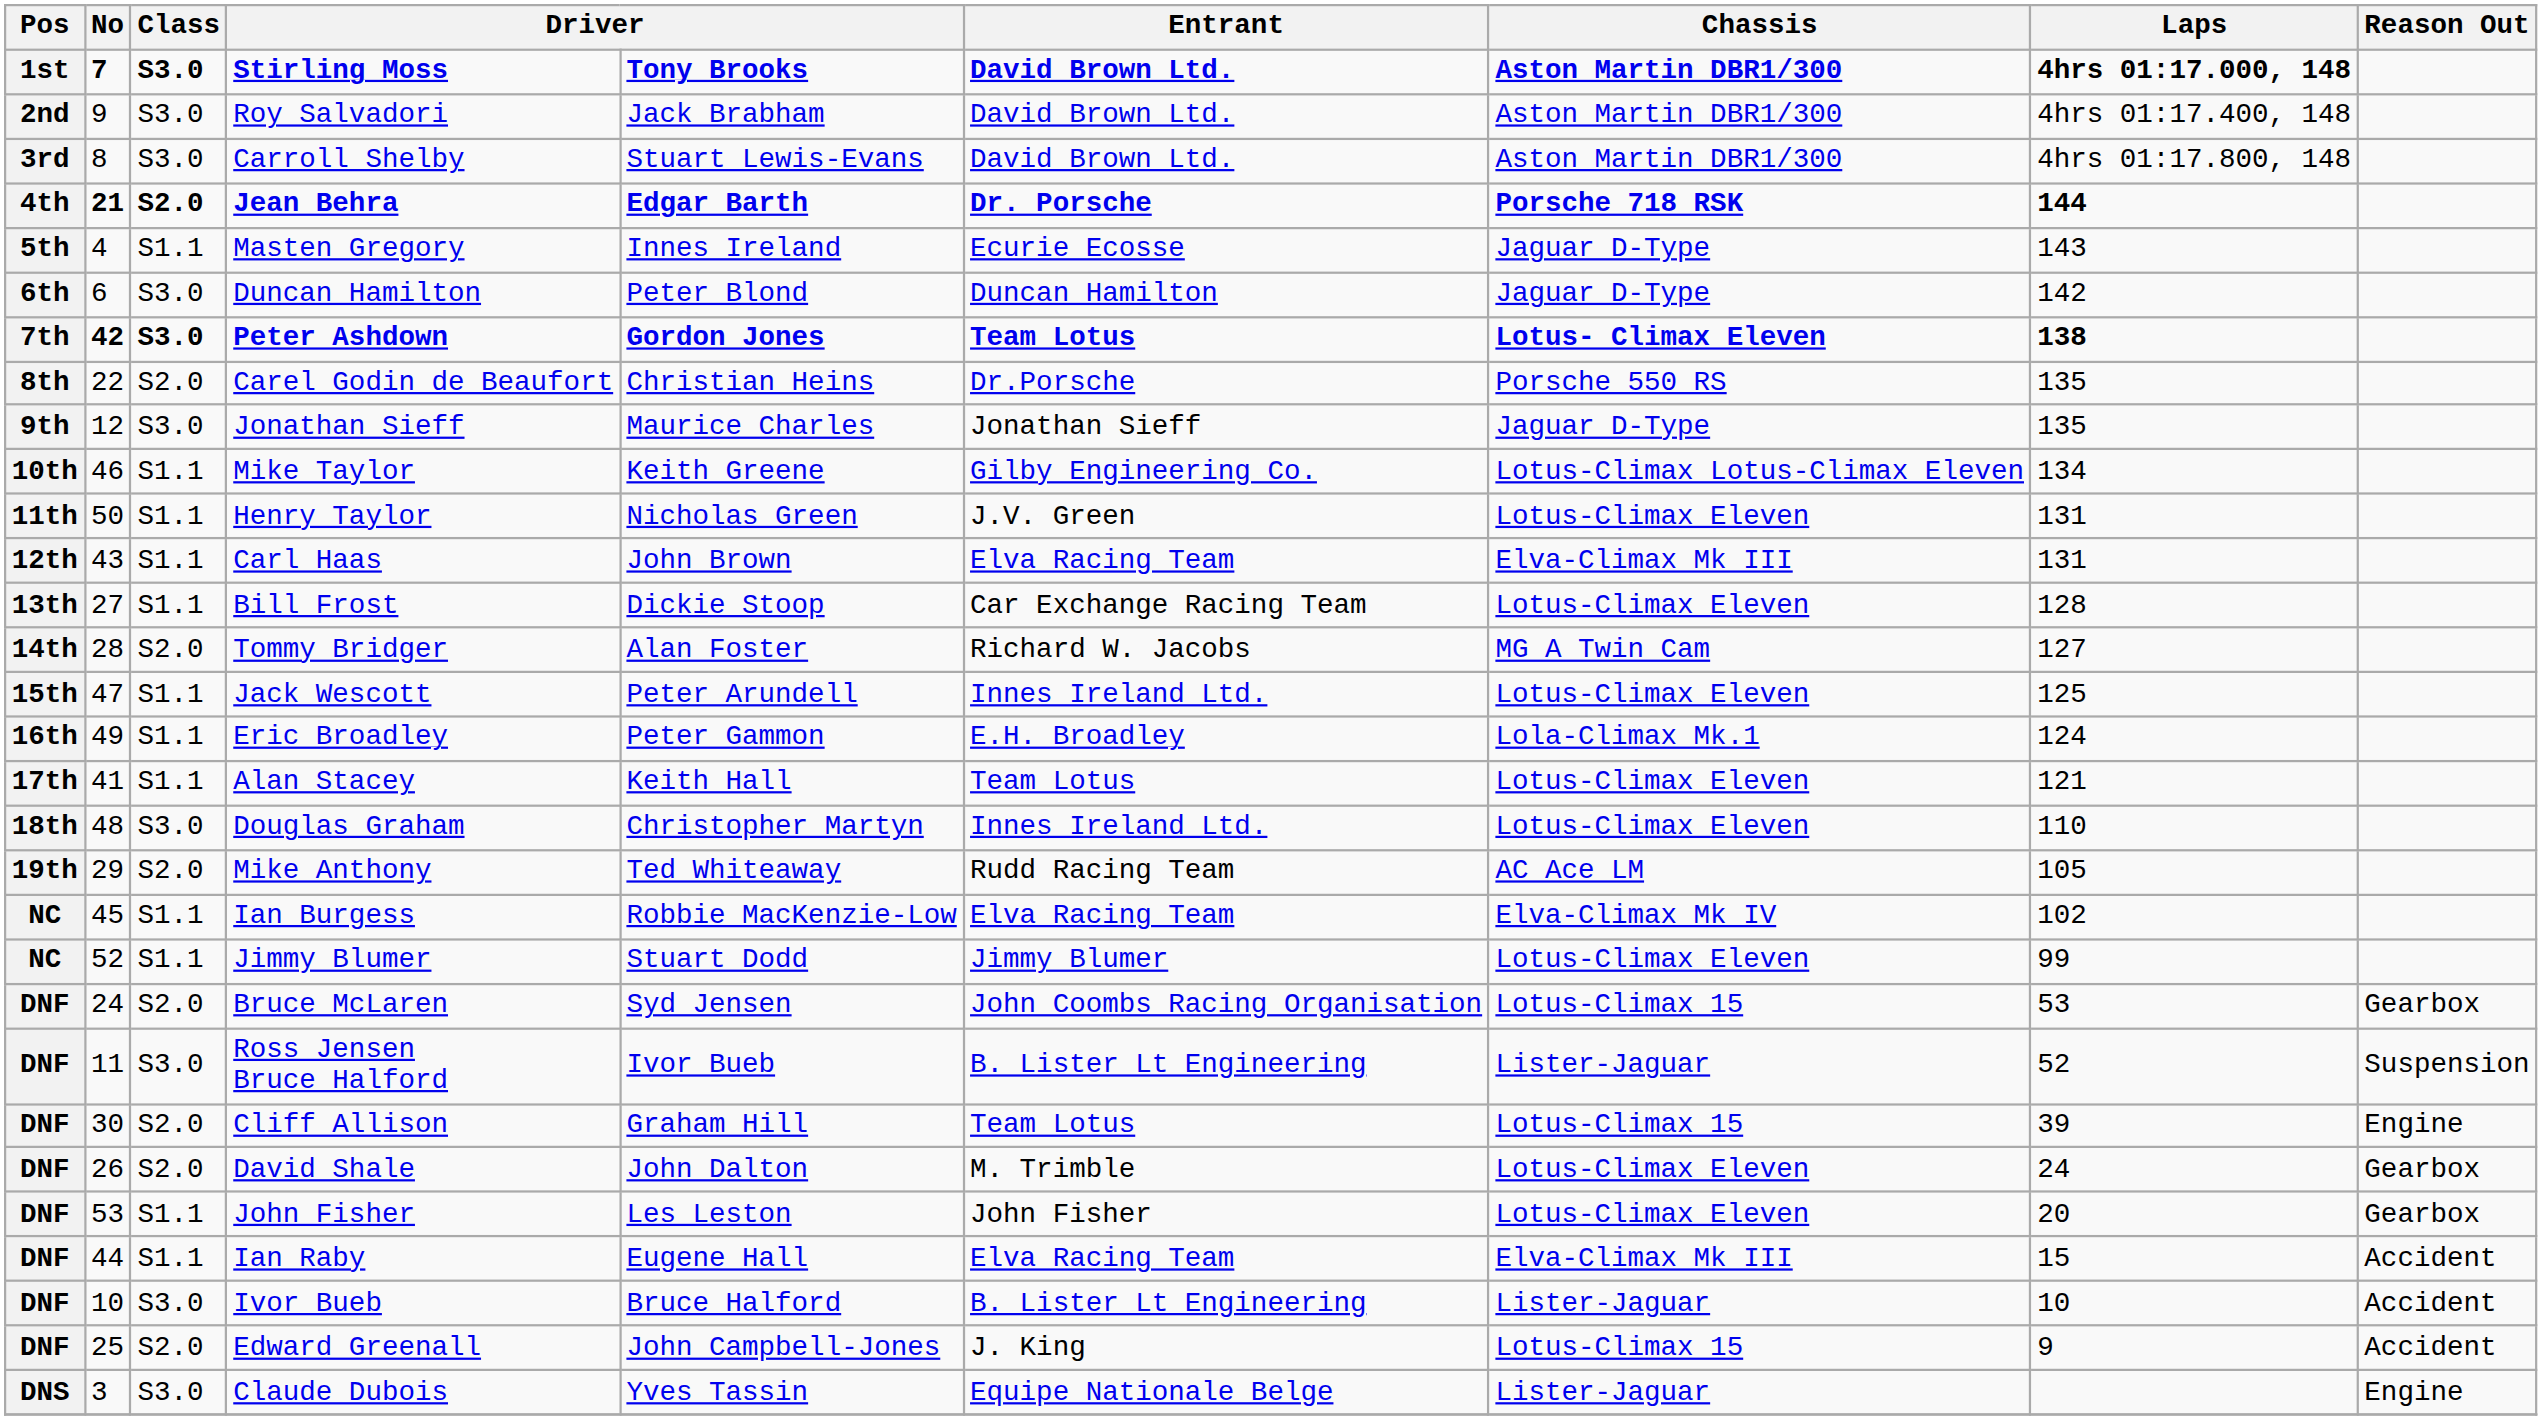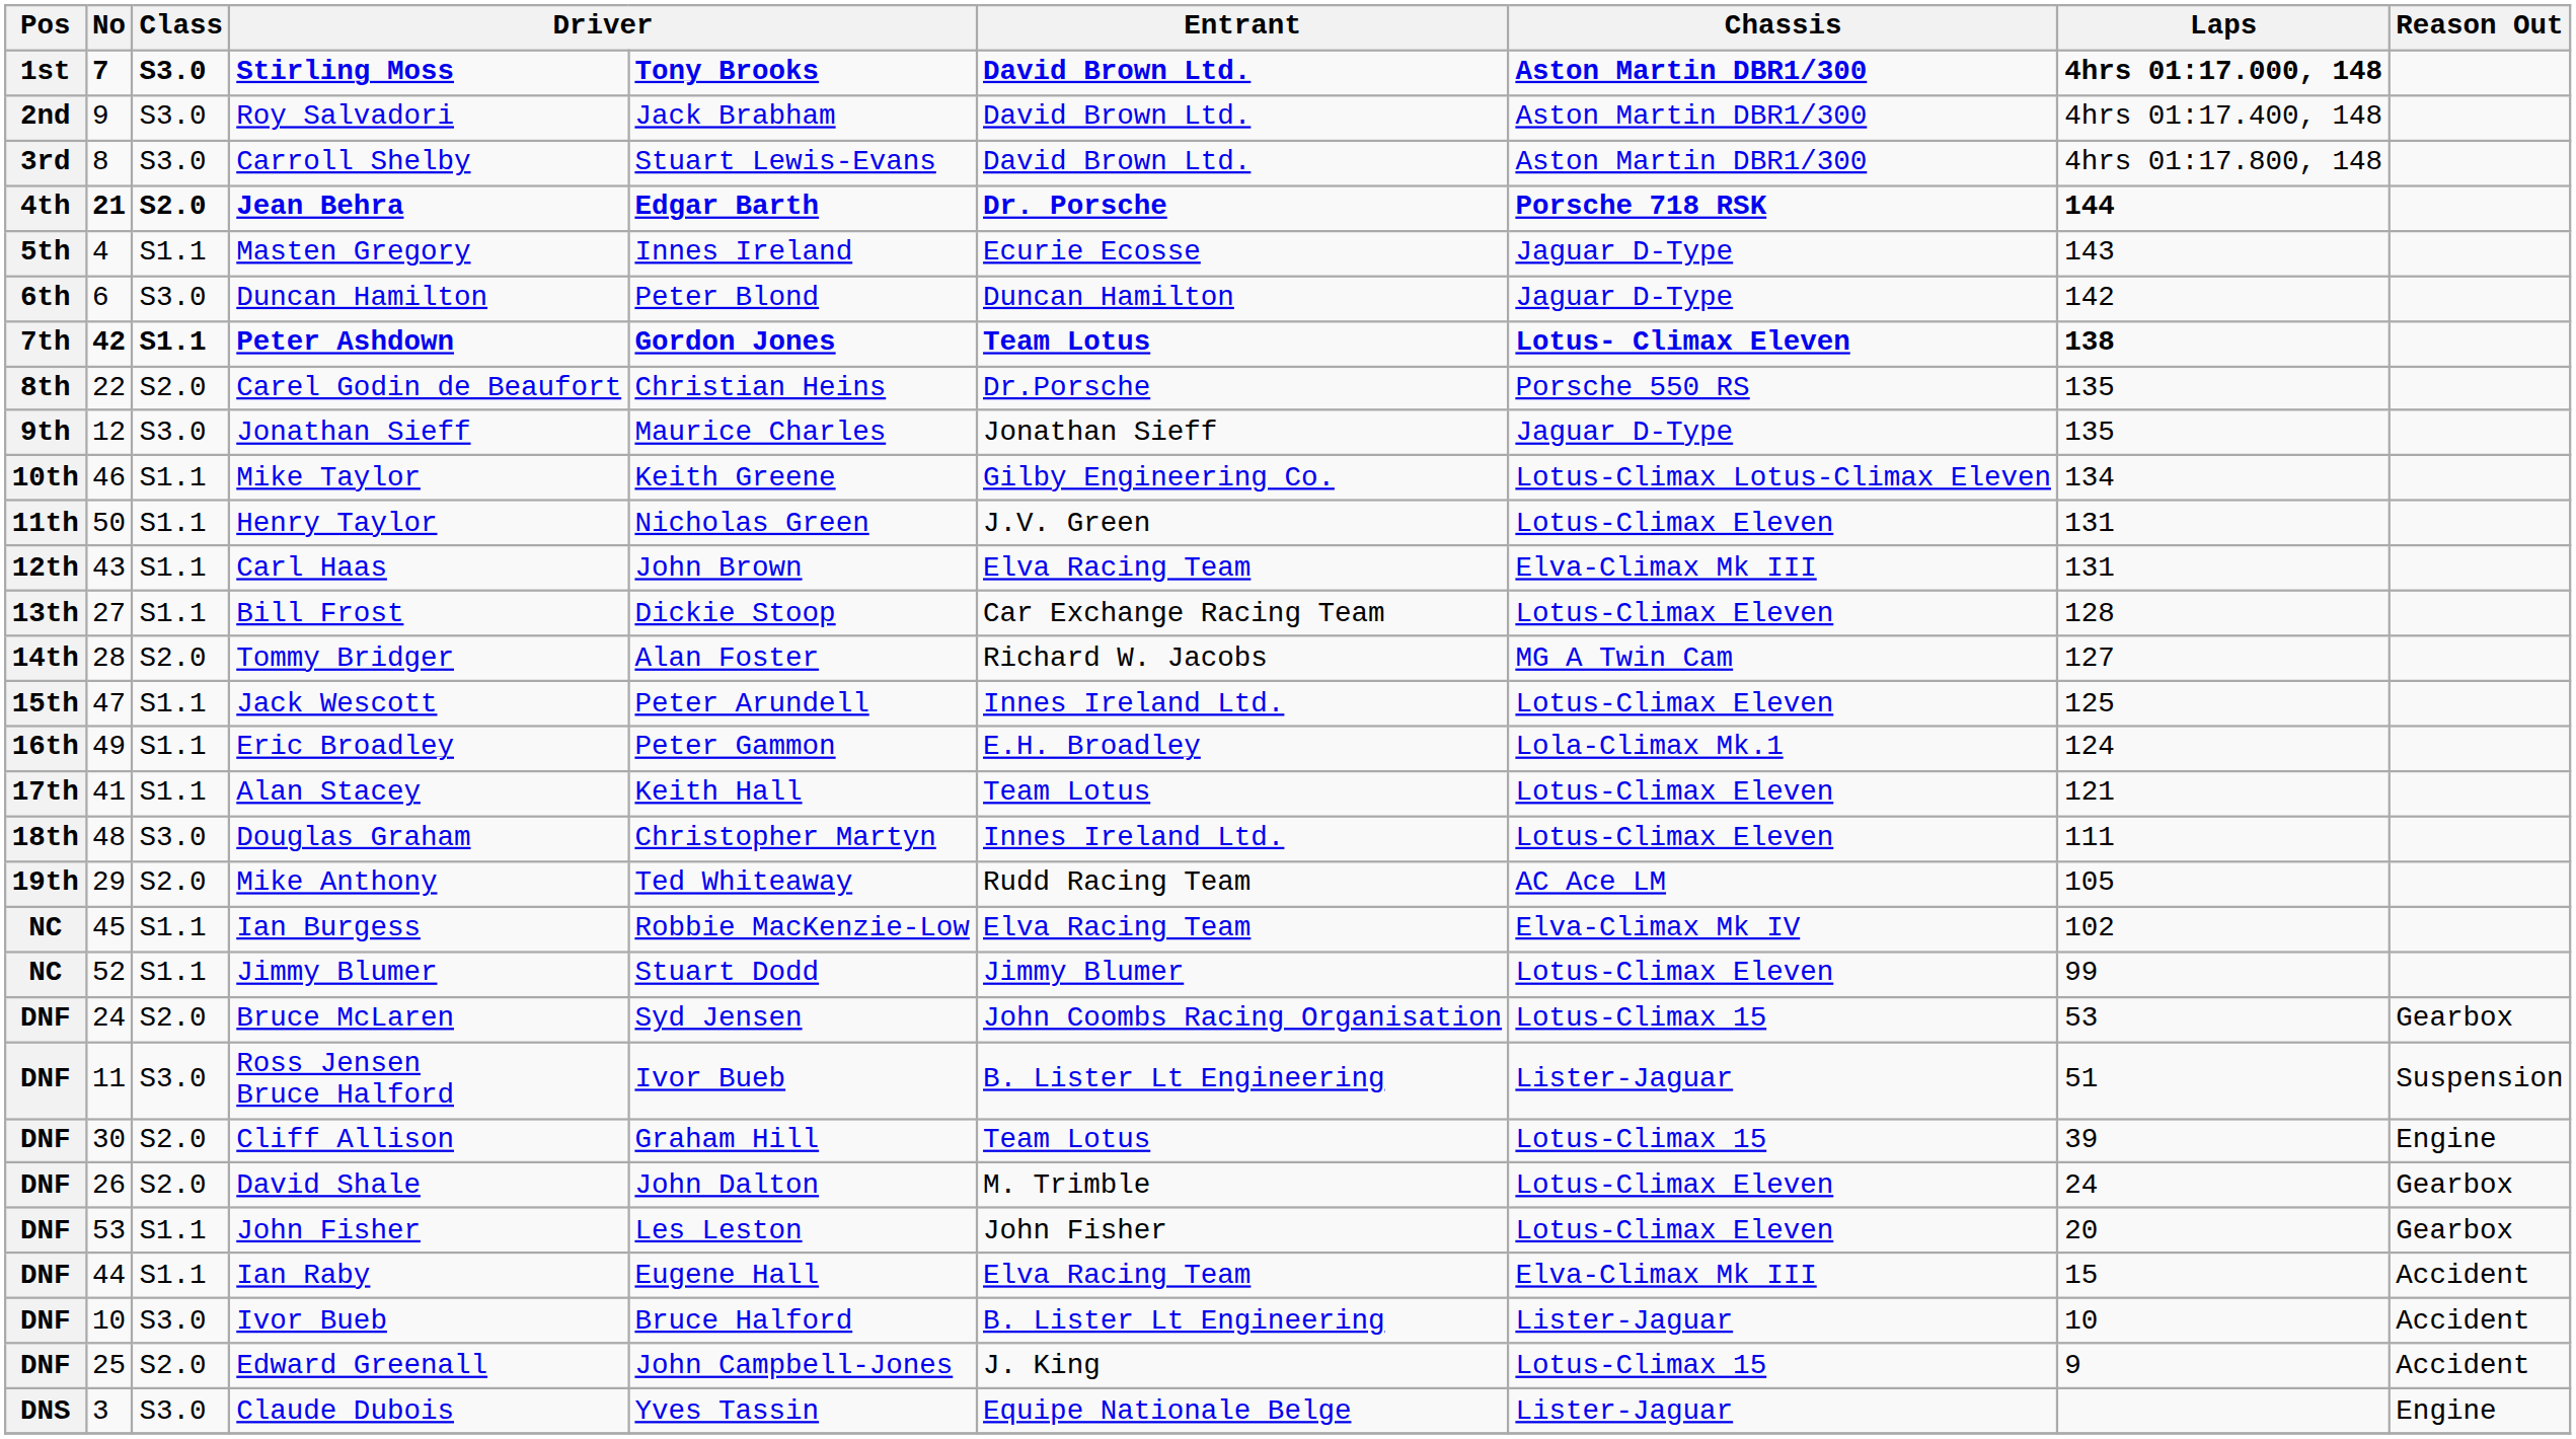Peter Ashdown | Class: S3.0 -> S1.1
Douglas Graham | Laps: 110 -> 111
Ross Jensen Bruce Halford | Laps: 52 -> 51
